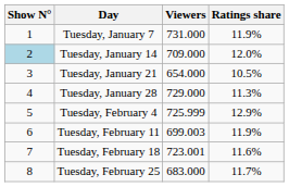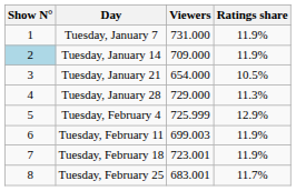Tuesday, January 14 | Ratings share: 12.0% -> 11.9%
Tuesday, February 18 | Ratings share: 11.6% -> 11.9%
Tuesday, February 25 | Viewers: 683.000 -> 683.001
